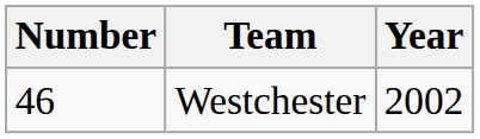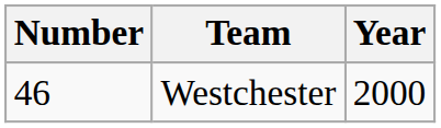Westchester | Year: 2002 -> 2000
